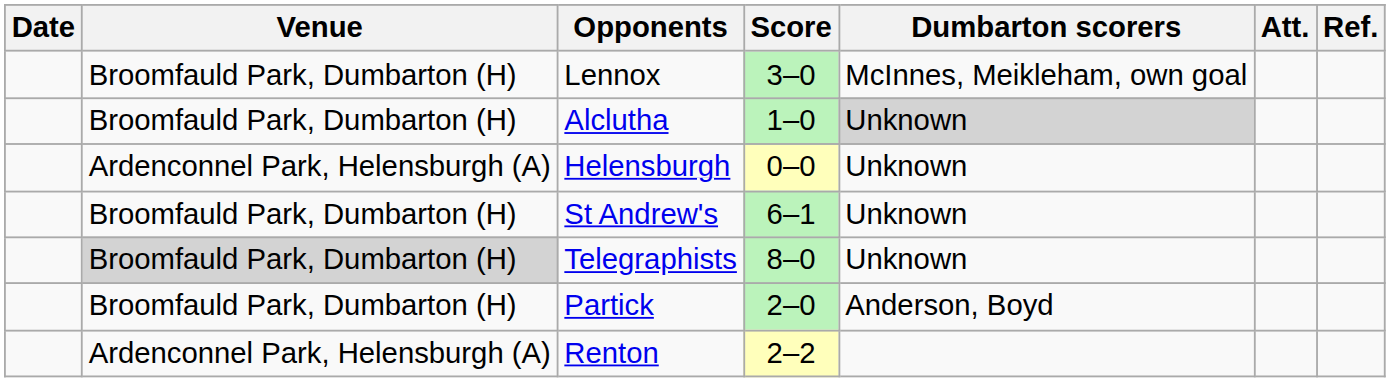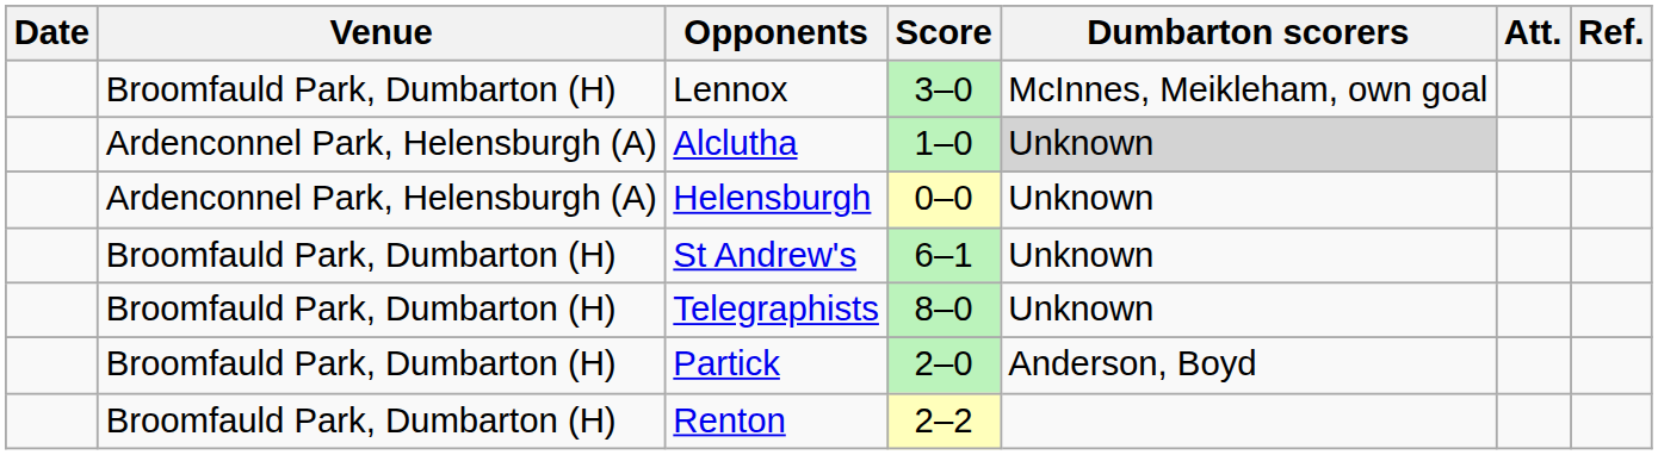Alclutha | Venue: Broomfauld Park, Dumbarton (H) -> Ardenconnel Park, Helensburgh (A)
Telegraphists | Venue: lightgrey background -> no background
Renton | Venue: Ardenconnel Park, Helensburgh (A) -> Broomfauld Park, Dumbarton (H)
